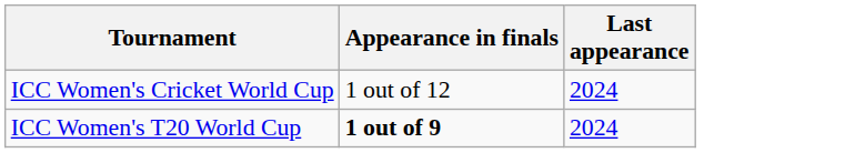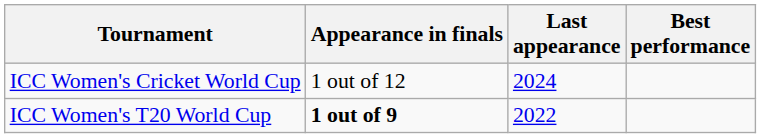+ column: Best performance
ICC Women's T20 World Cup | Last appearance: 2024 -> 2022
